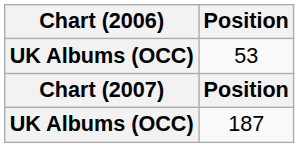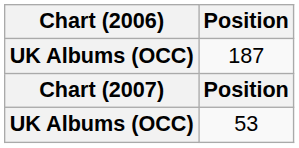rows swapped: 53 <-> 187
